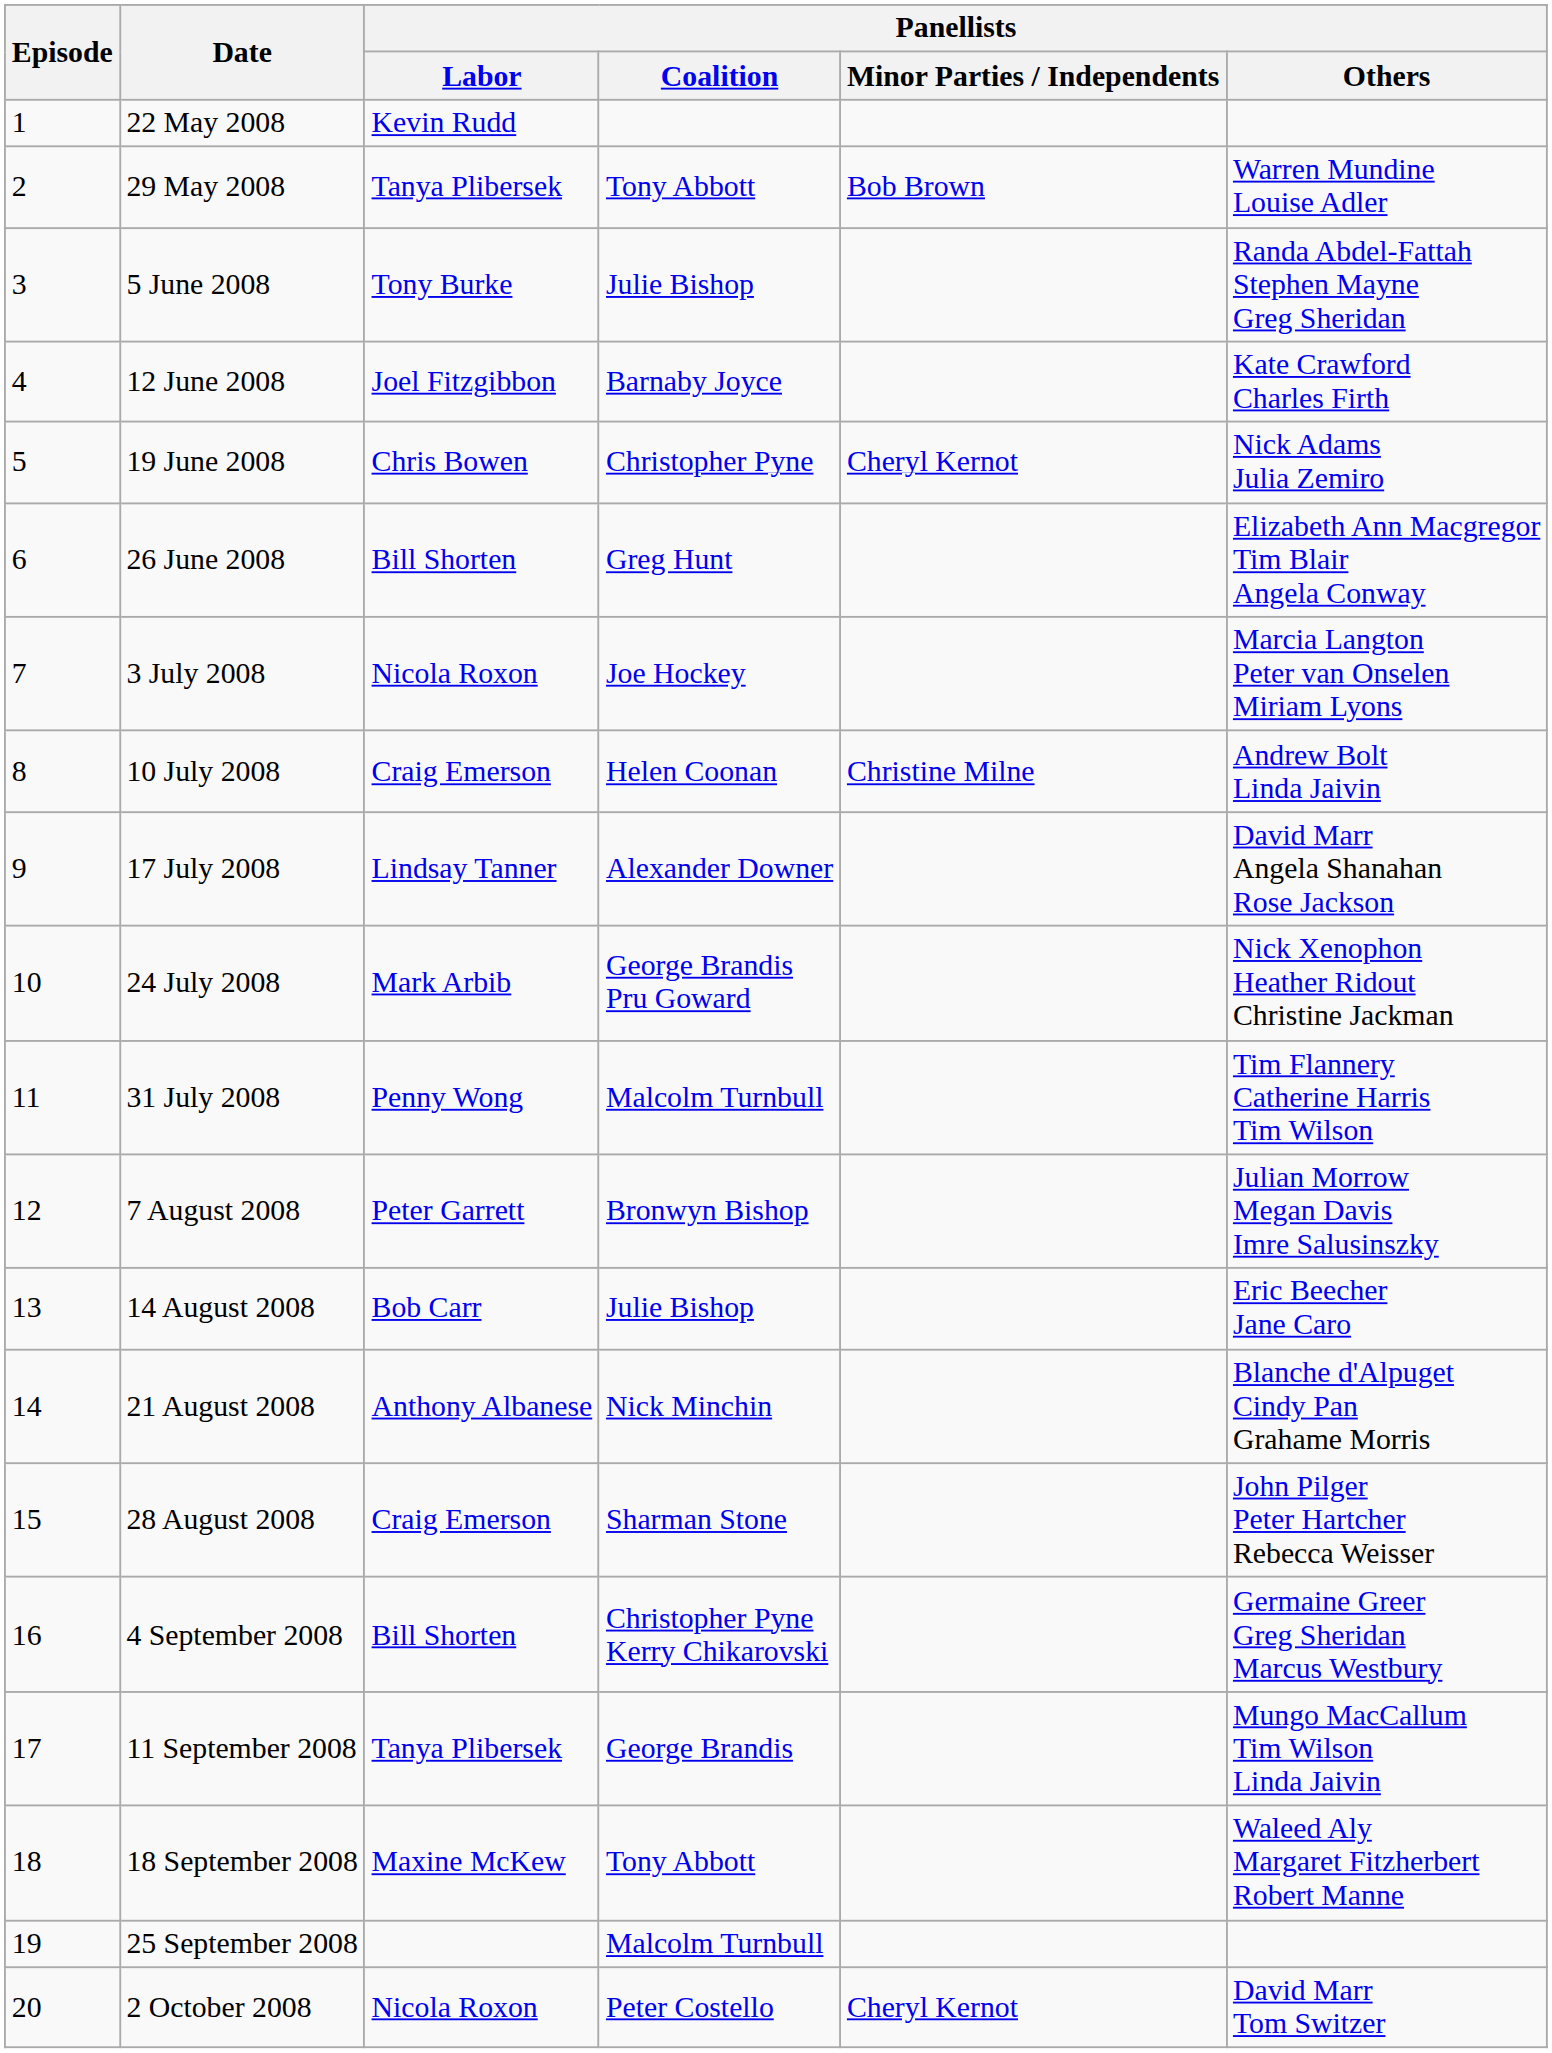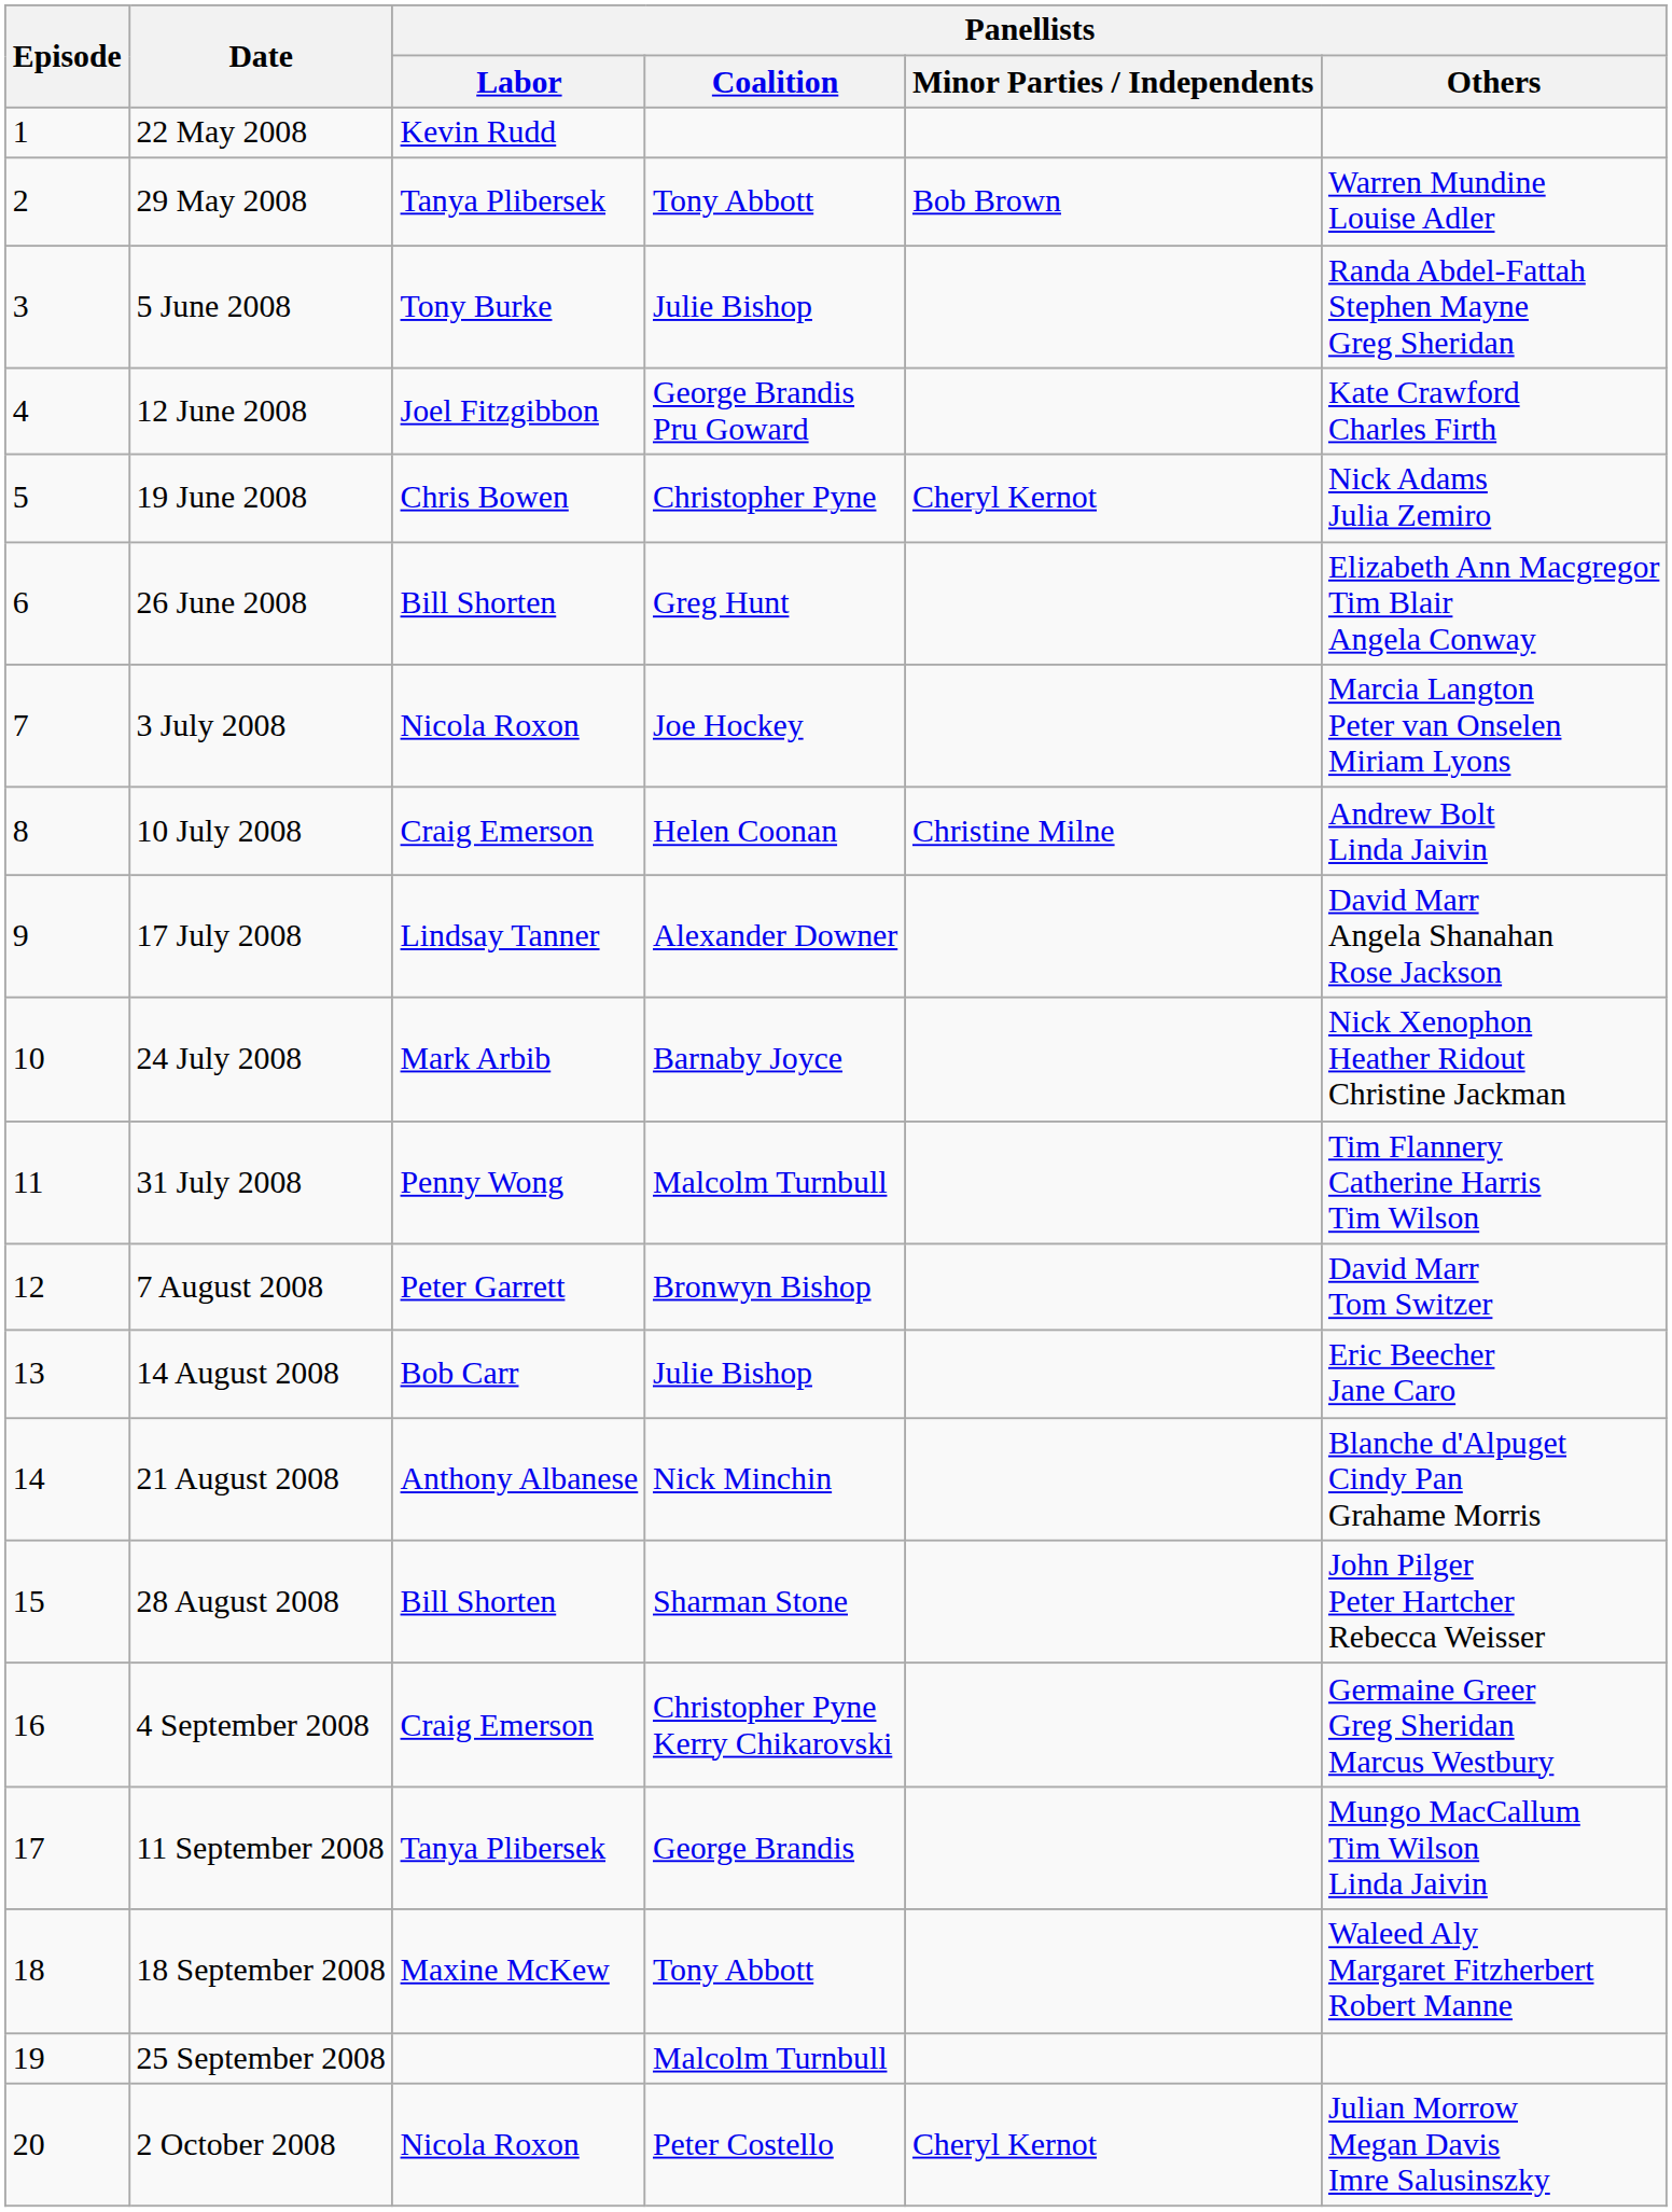12 June 2008 | Panellists / Coalition: Barnaby Joyce -> George Brandis Pru Goward
24 July 2008 | Panellists / Coalition: George Brandis Pru Goward -> Barnaby Joyce
7 August 2008 | Panellists / Others: Julian Morrow Megan Davis Imre Salusinszky -> David Marr Tom Switzer
28 August 2008 | Panellists / Labor: Craig Emerson -> Bill Shorten
4 September 2008 | Panellists / Labor: Bill Shorten -> Craig Emerson
2 October 2008 | Panellists / Others: David Marr Tom Switzer -> Julian Morrow Megan Davis Imre Salusinszky
